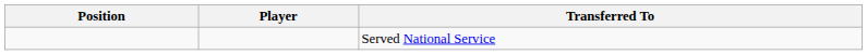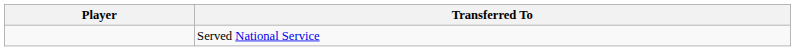- column: Position
